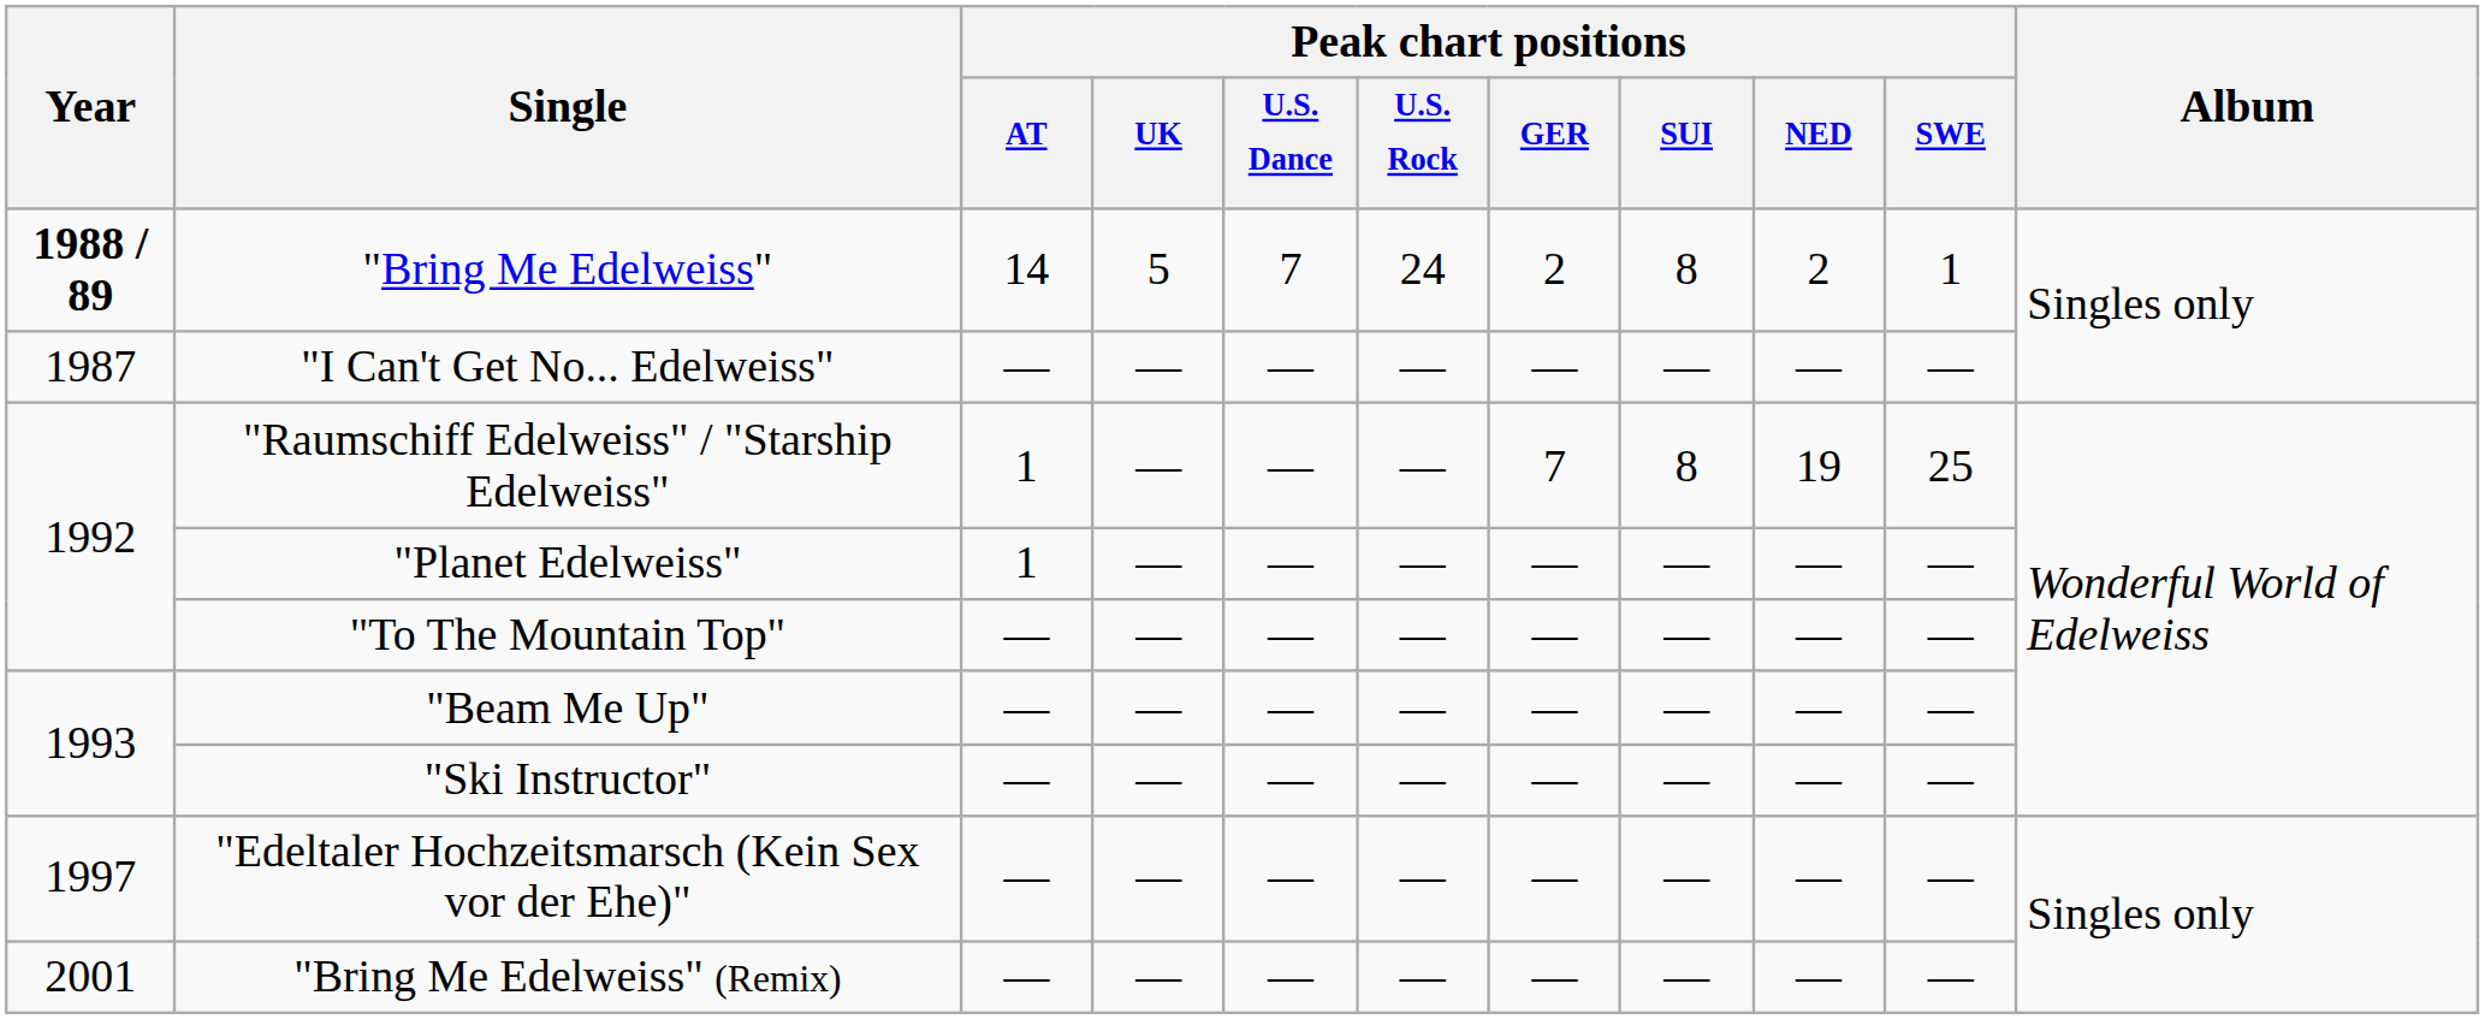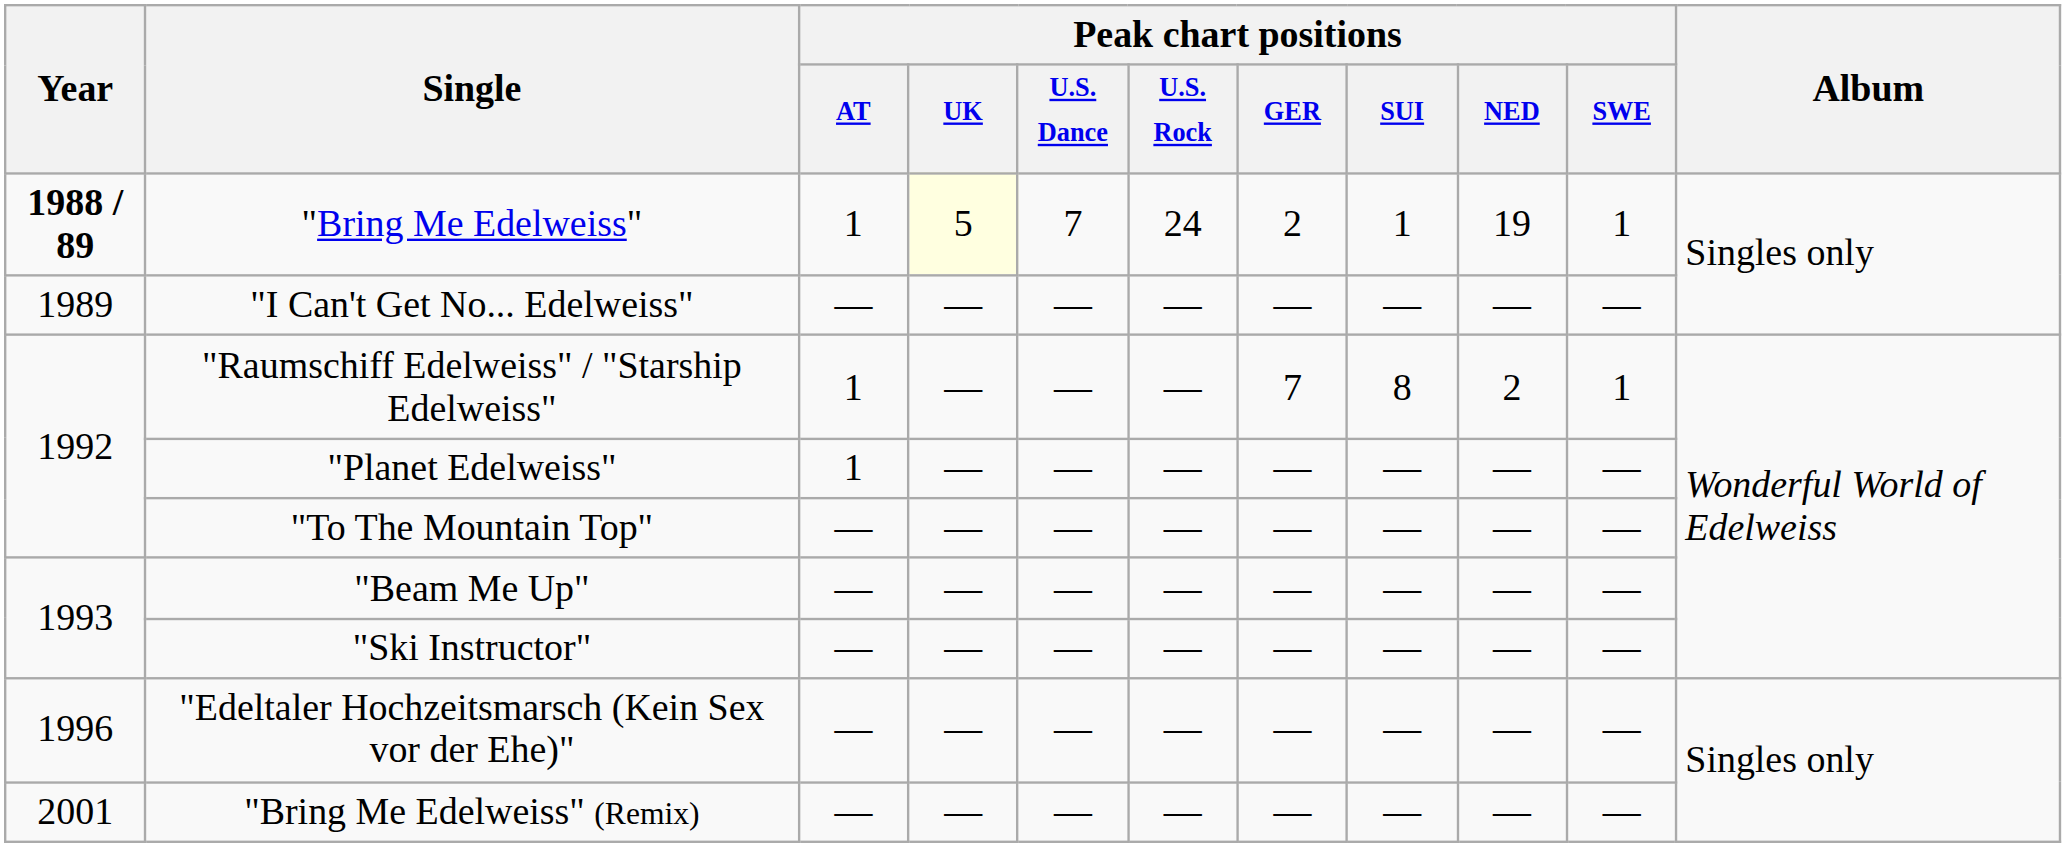"Bring Me Edelweiss" | Peak chart positions / AT: 14 -> 1
"Bring Me Edelweiss" | Peak chart positions / UK: no background -> lightyellow background
"Bring Me Edelweiss" | Peak chart positions / SUI: 8 -> 1
"Bring Me Edelweiss" | Peak chart positions / NED: 2 -> 19
"I Can't Get No... Edelweiss" | Year: 1987 -> 1989
"Raumschiff Edelweiss" / "Starship Edelweiss" | Peak chart positions / NED: 19 -> 2
"Raumschiff Edelweiss" / "Starship Edelweiss" | Peak chart positions / SWE: 25 -> 1
"Edeltaler Hochzeitsmarsch (Kein Sex vor der Ehe)" | Year: 1997 -> 1996
